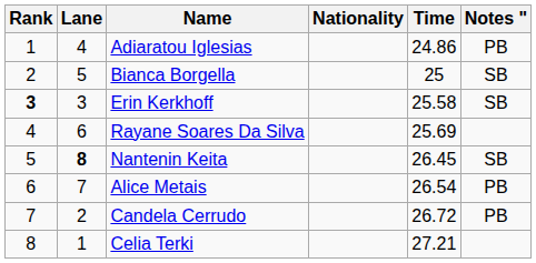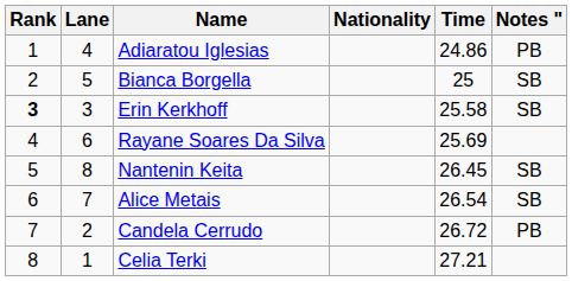Nantenin Keita | Lane: bold -> normal
Alice Metais | Notes ": PB -> SB
